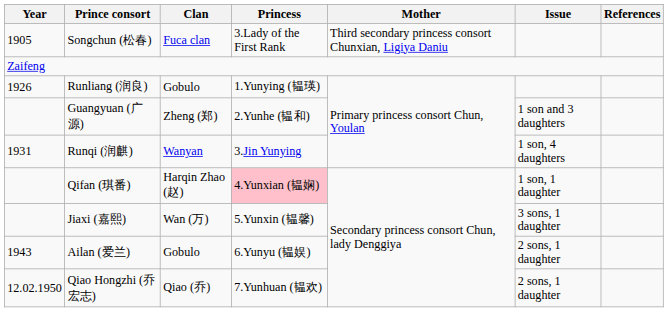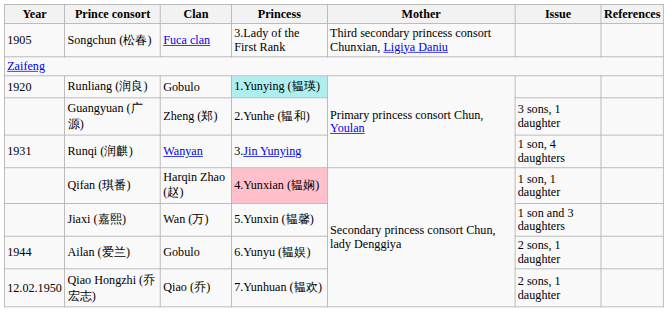Runliang (润良) | Year: 1926 -> 1920
Runliang (润良) | Princess: no background -> paleturquoise background
Guangyuan (广源) | Issue: 1 son and 3 daughters -> 3 sons, 1 daughter
Jiaxi (嘉熙) | Issue: 3 sons, 1 daughter -> 1 son and 3 daughters
Ailan (爱兰) | Year: 1943 -> 1944
